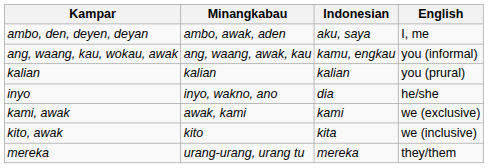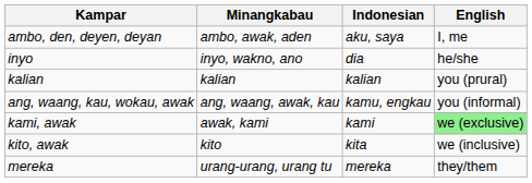rows swapped: ang, waang, kau, wokau, awak <-> inyo
kami, awak | English: no background -> lightgreen background
